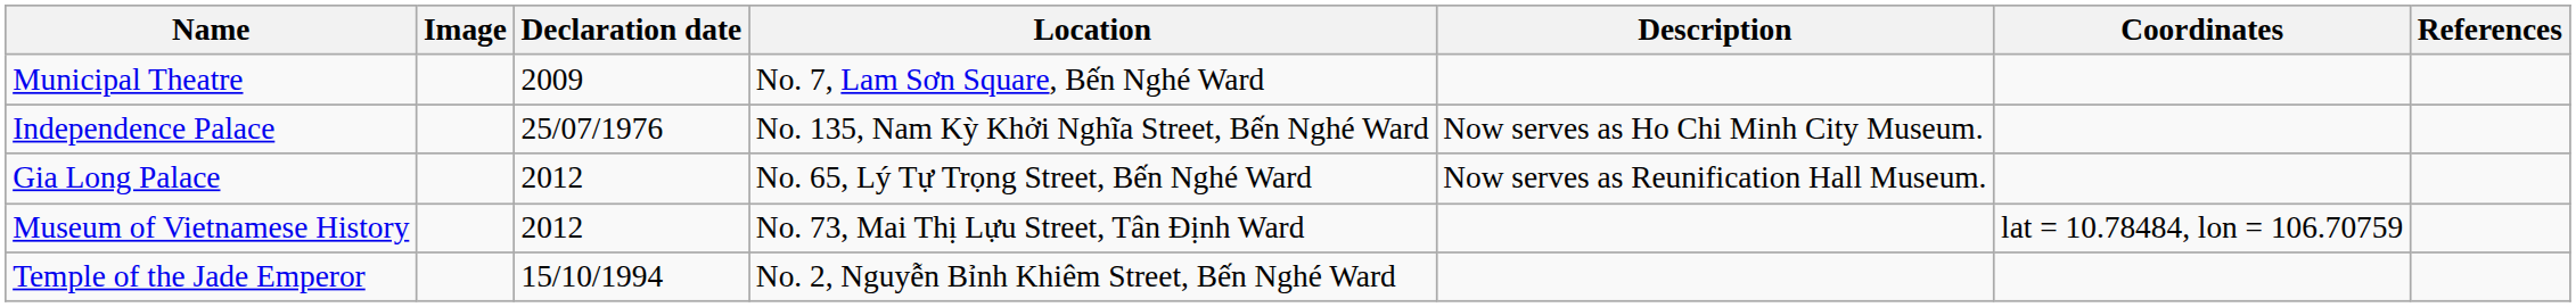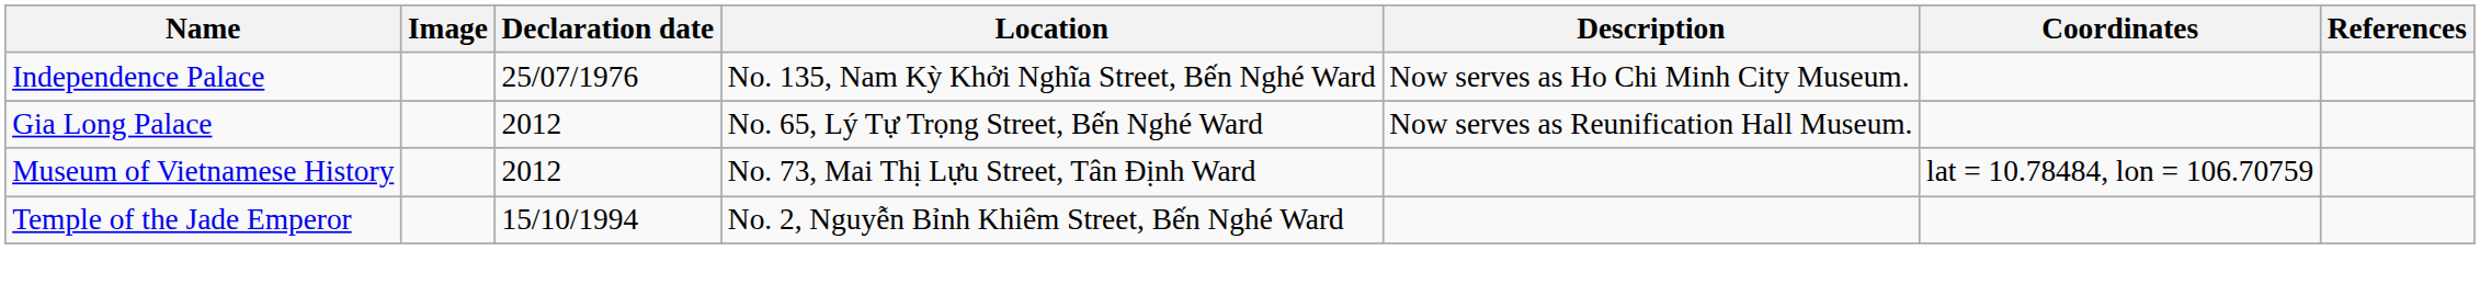- row: Municipal Theatre | 2009 | No. 7, Lam Sơn Square, Bến Nghé Ward
